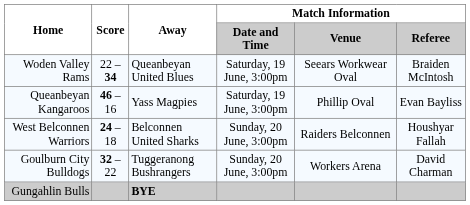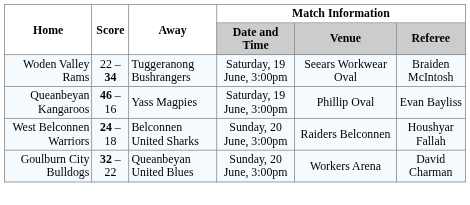Woden Valley Rams | Away: Queanbeyan United Blues -> Tuggeranong Bushrangers
Goulburn City Bulldogs | Away: Tuggeranong Bushrangers -> Queanbeyan United Blues
- row: Gungahlin Bulls | BYE
